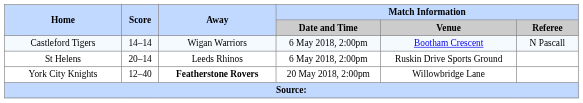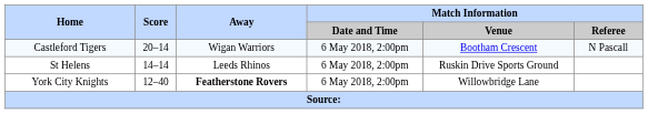Castleford Tigers | Score: 14–14 -> 20–14
St Helens | Score: 20–14 -> 14–14
York City Knights | Match Information / Date and Time: 20 May 2018, 2:00pm -> 6 May 2018, 2:00pm
